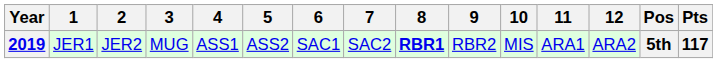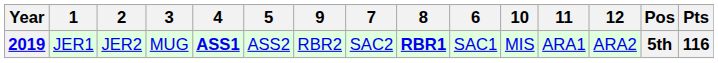columns swapped: 6 <-> 9
2019 | 4: normal -> bold
2019 | Pts: 117 -> 116
